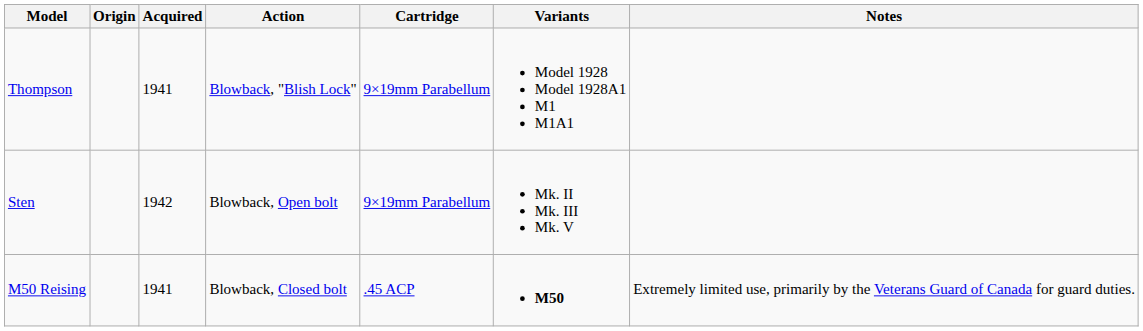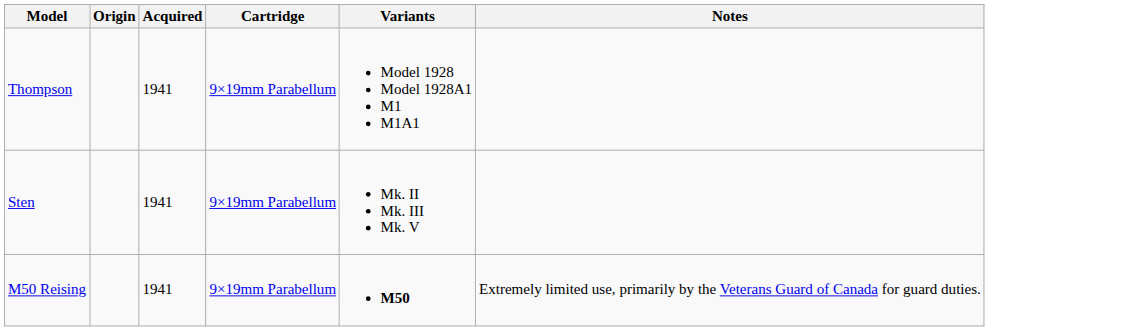- column: Action | Blowback, "Blish Lock" | Blowback, Open bolt | Blowback, Closed bolt
Sten | Acquired: 1942 -> 1941
M50 Reising | Cartridge: .45 ACP -> 9×19mm Parabellum
